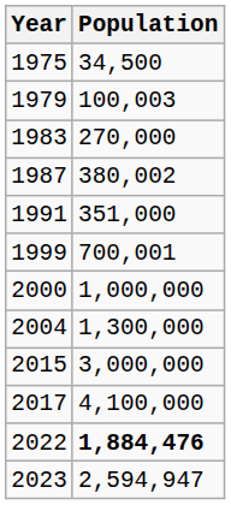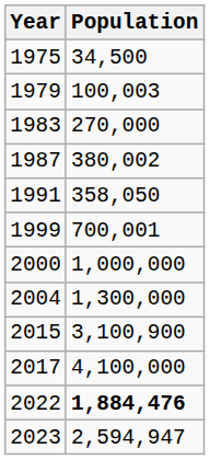1991 | Population: 351,000 -> 358,050
2015 | Population: 3,000,000 -> 3,100,900
